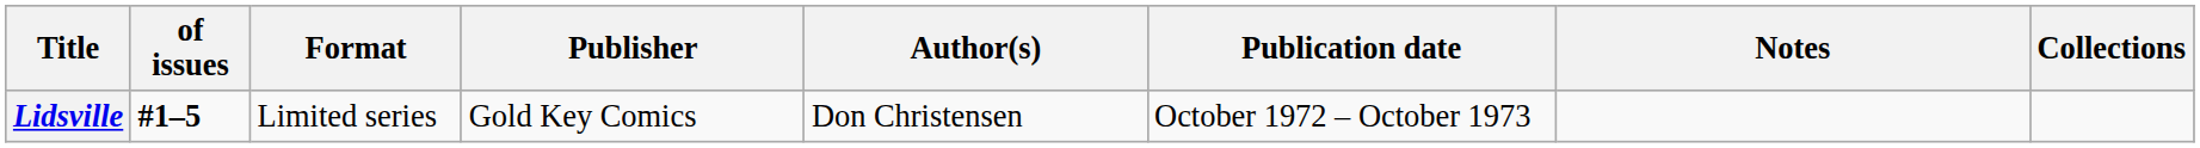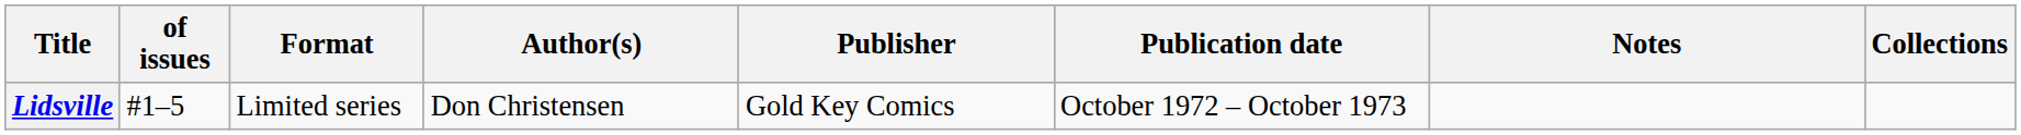columns swapped: Author(s) <-> Publisher
Lidsville | of issues: bold -> normal
